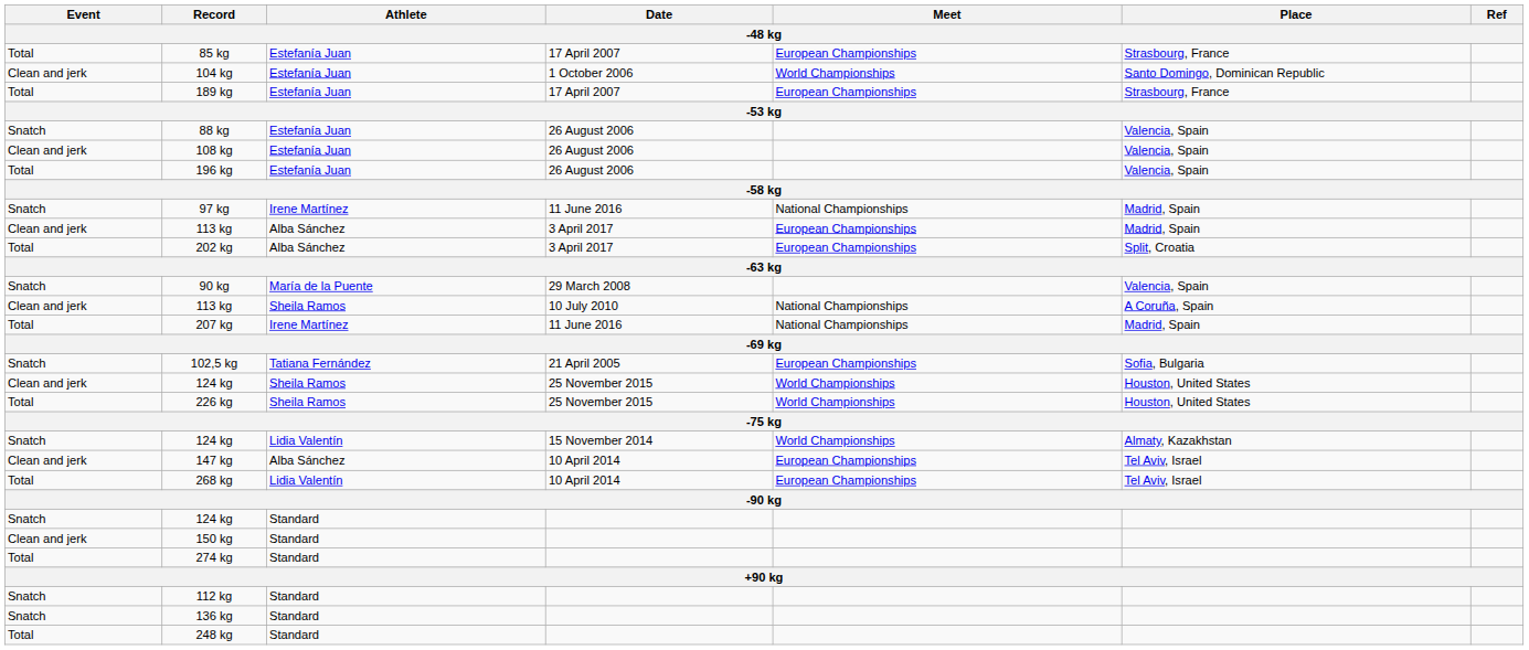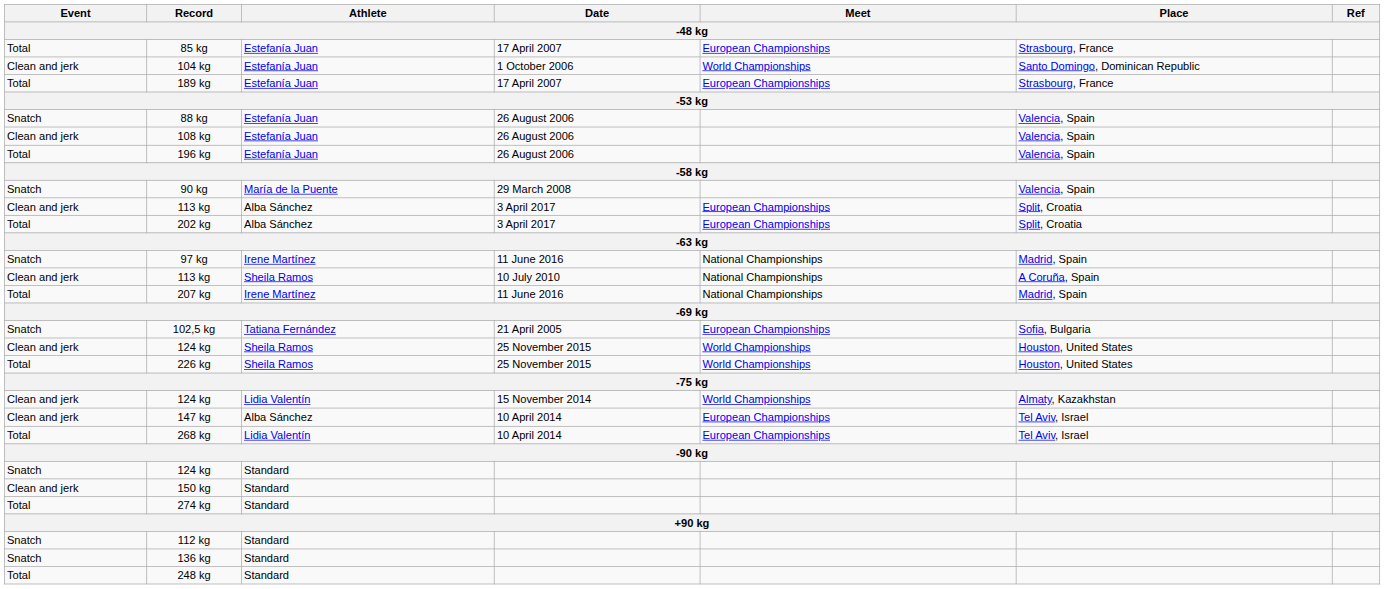rows swapped: 90 kg <-> 97 kg
113 kg / 3 April 2017 | Place: Madrid, Spain -> Split, Croatia
124 kg / 15 November 2014 | Event: Snatch -> Clean and jerk
